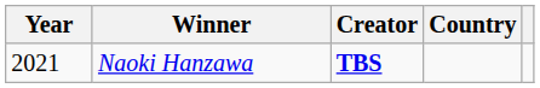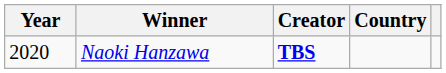Naoki Hanzawa | Year: 2021 -> 2020
